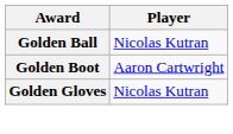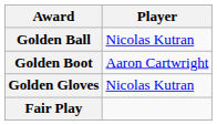+ row: Fair Play
